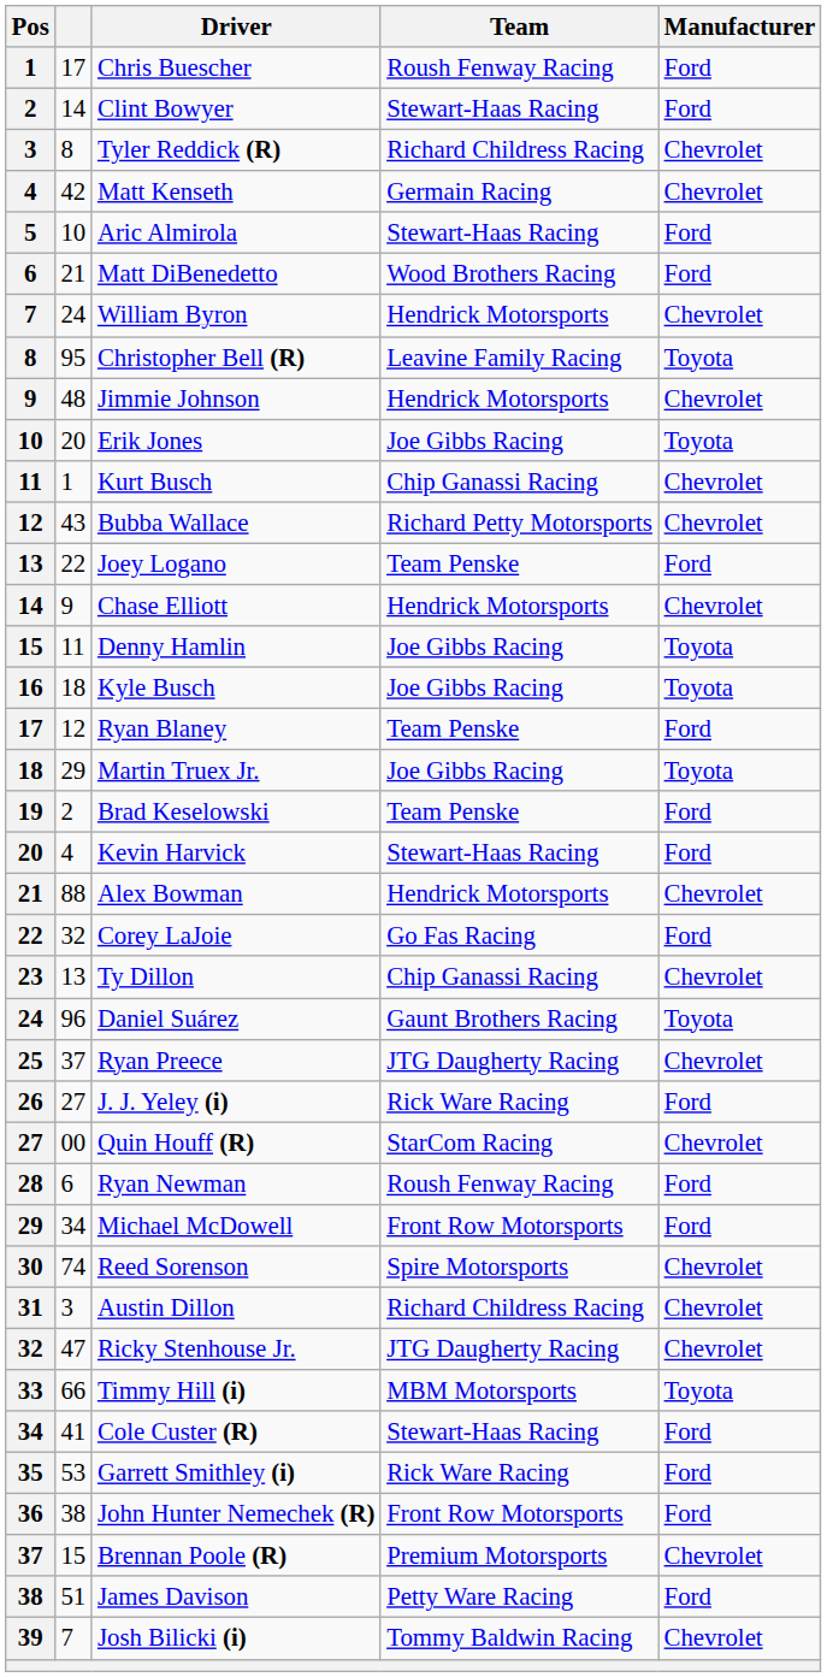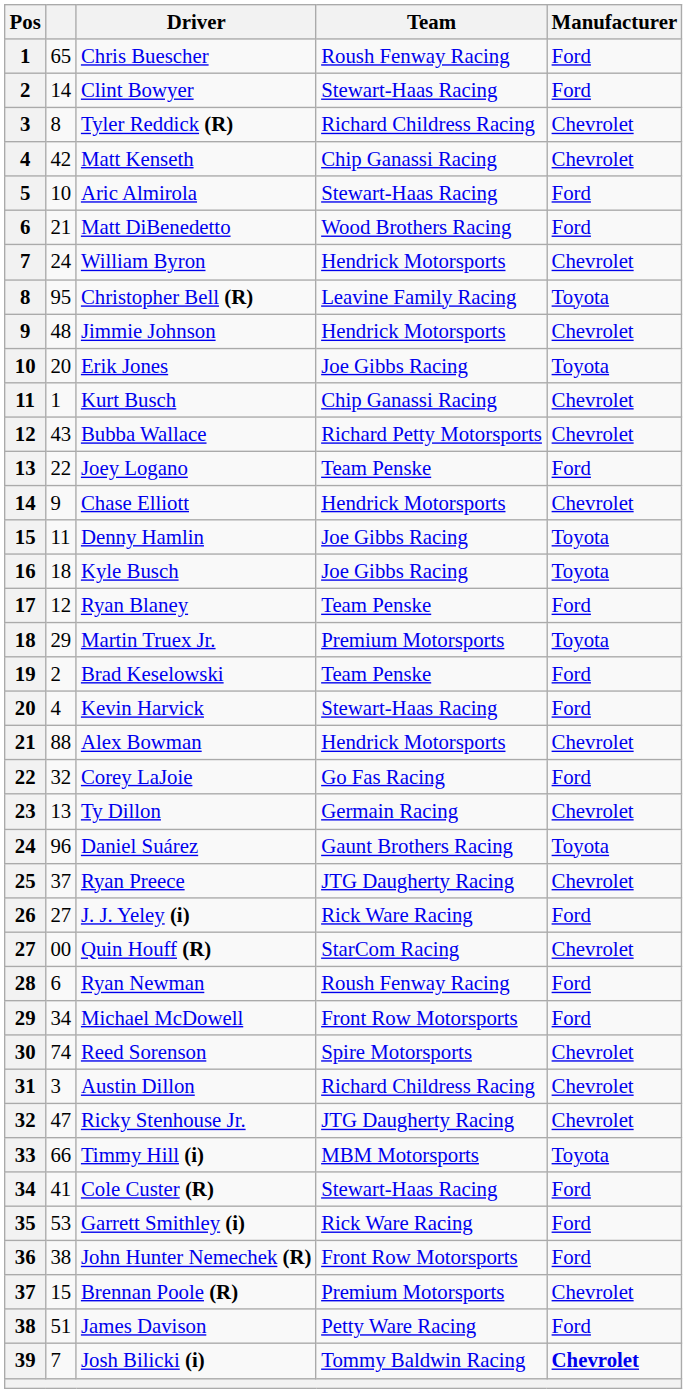Chris Buescher | column 2: 17 -> 65
Matt Kenseth | Team: Germain Racing -> Chip Ganassi Racing
Martin Truex Jr. | Team: Joe Gibbs Racing -> Premium Motorsports
Ty Dillon | Team: Chip Ganassi Racing -> Germain Racing
Josh Bilicki (i) | Manufacturer: normal -> bold
